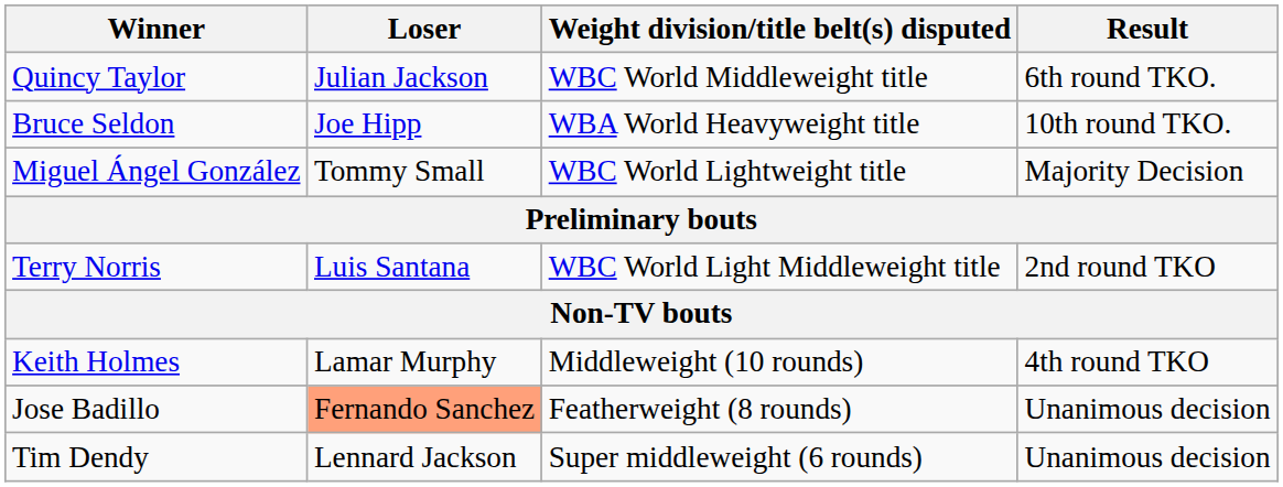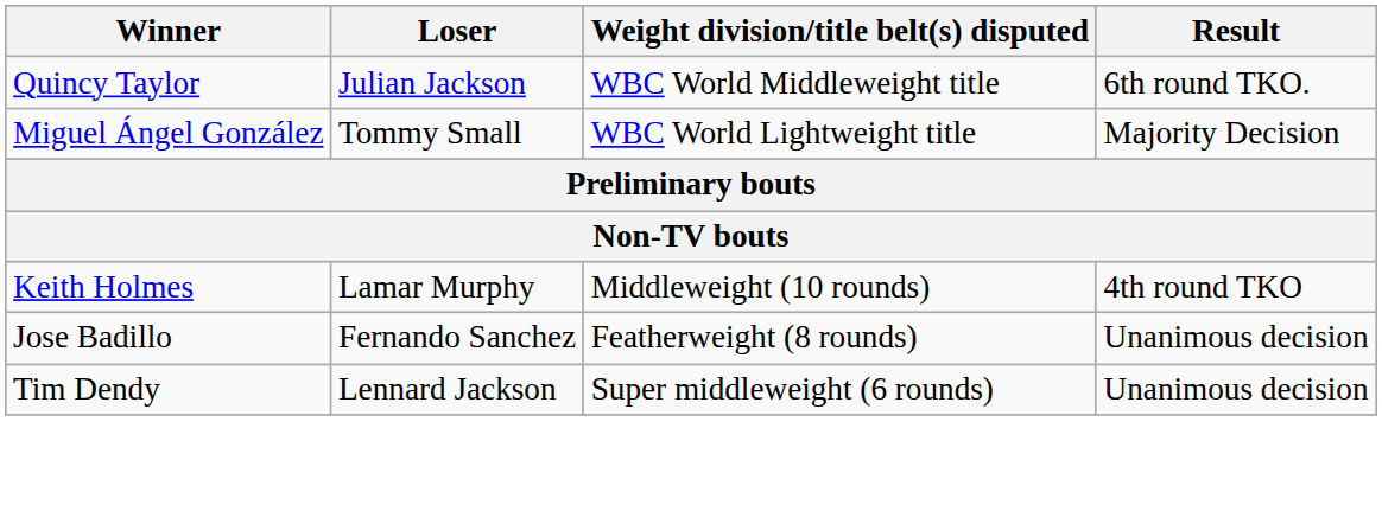- row: Bruce Seldon | Joe Hipp | WBA World Heavyweight title | 10th round TKO.
- row: Terry Norris | Luis Santana | WBC World Light Middleweight title | 2nd round TKO
Jose Badillo | Loser: lightsalmon background -> no background
